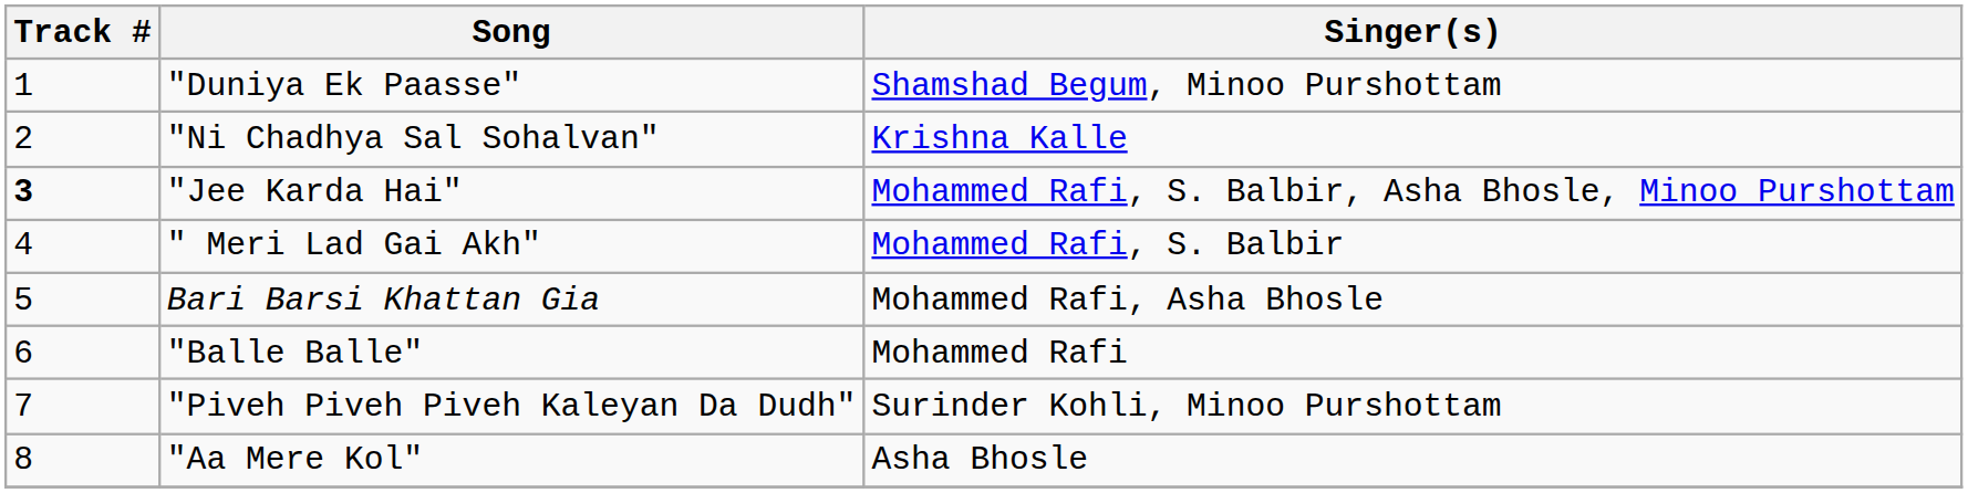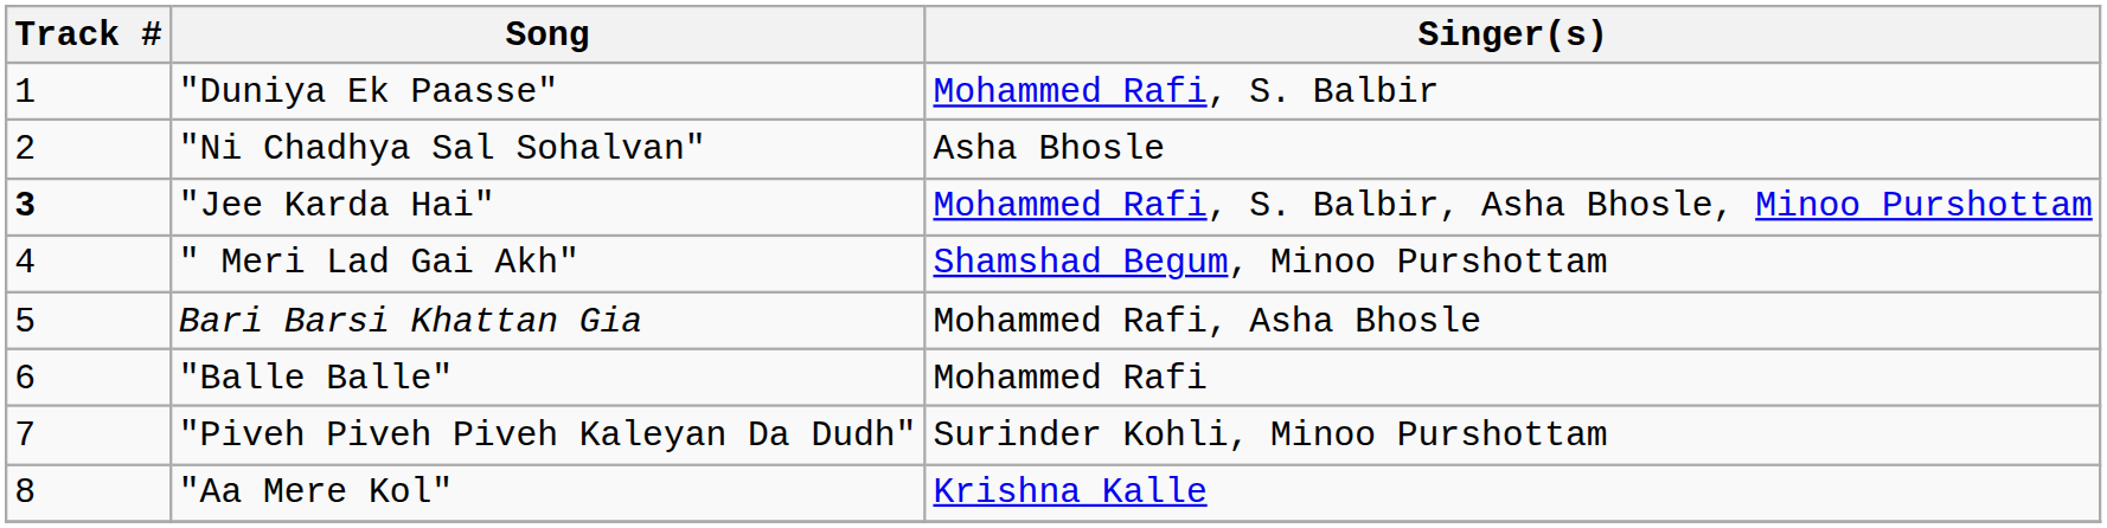"Duniya Ek Paasse" | Singer(s): Shamshad Begum, Minoo Purshottam -> Mohammed Rafi, S. Balbir
"Ni Chadhya Sal Sohalvan" | Singer(s): Krishna Kalle -> Asha Bhosle
" Meri Lad Gai Akh" | Singer(s): Mohammed Rafi, S. Balbir -> Shamshad Begum, Minoo Purshottam
"Aa Mere Kol" | Singer(s): Asha Bhosle -> Krishna Kalle
